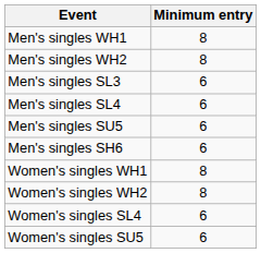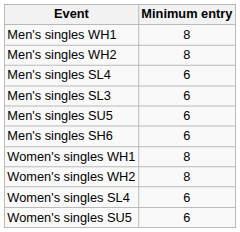rows swapped: Men's singles SL3 <-> Men's singles SL4
